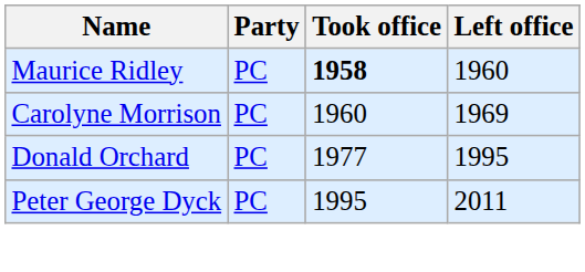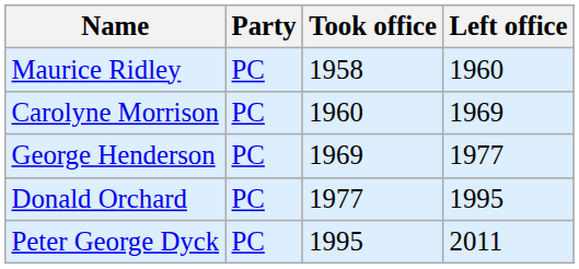Maurice Ridley | Took office: bold -> normal
+ row: George Henderson | PC | 1969 | 1977
